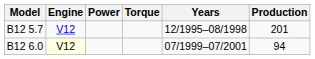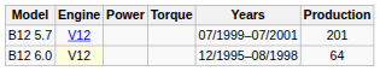B12 5.7 | Years: 12/1995–08/1998 -> 07/1999–07/2001
B12 6.0 | Years: 07/1999–07/2001 -> 12/1995–08/1998
B12 6.0 | Production: 94 -> 64
